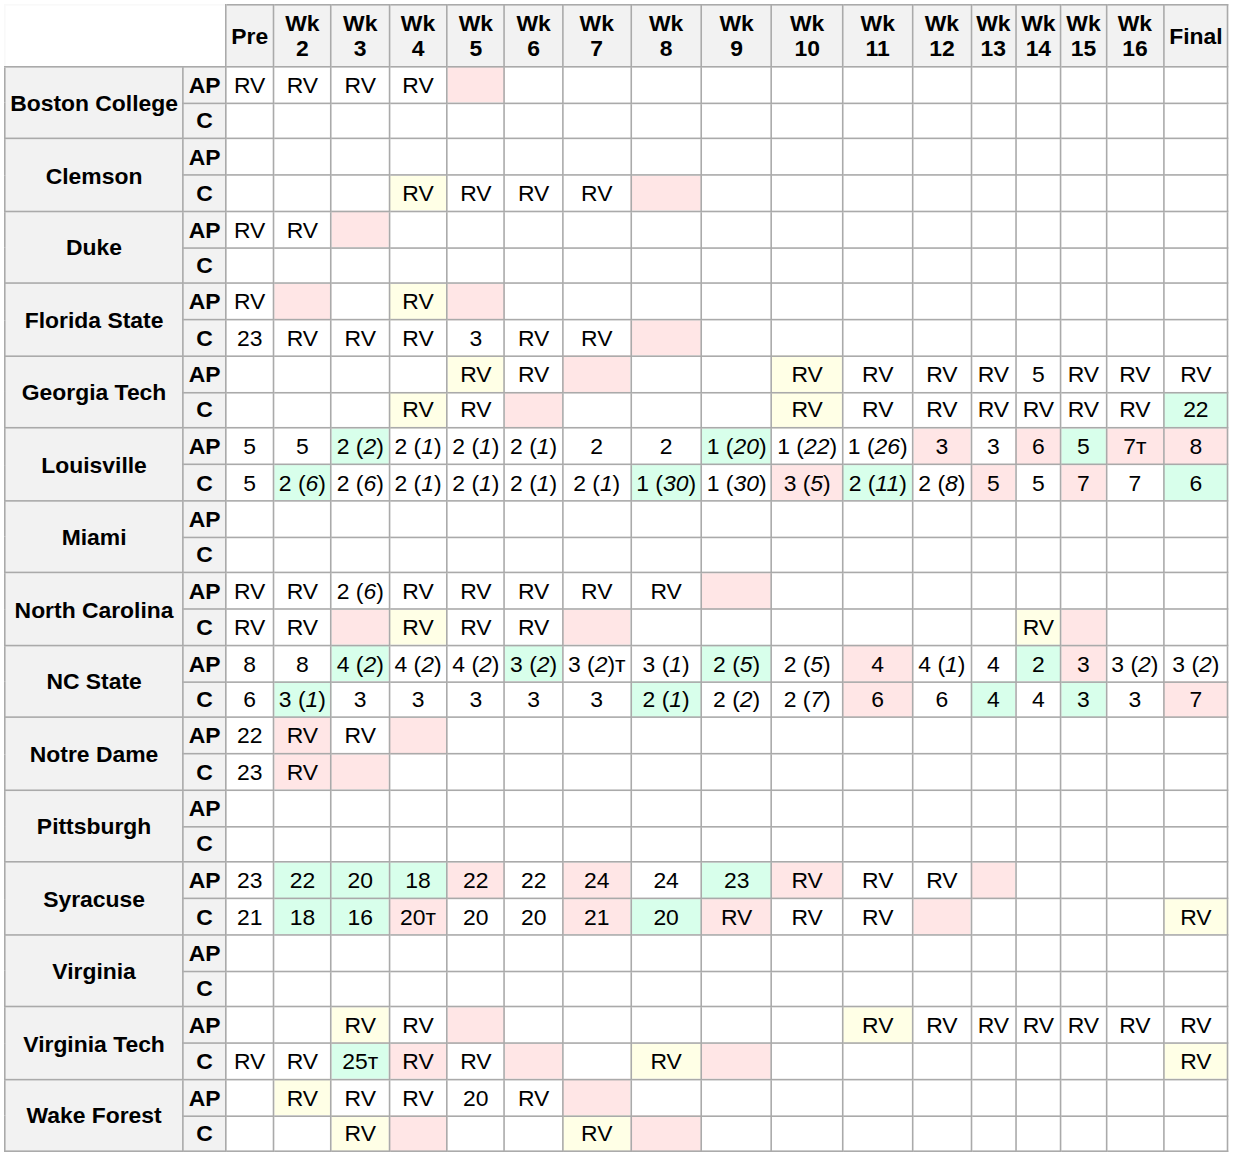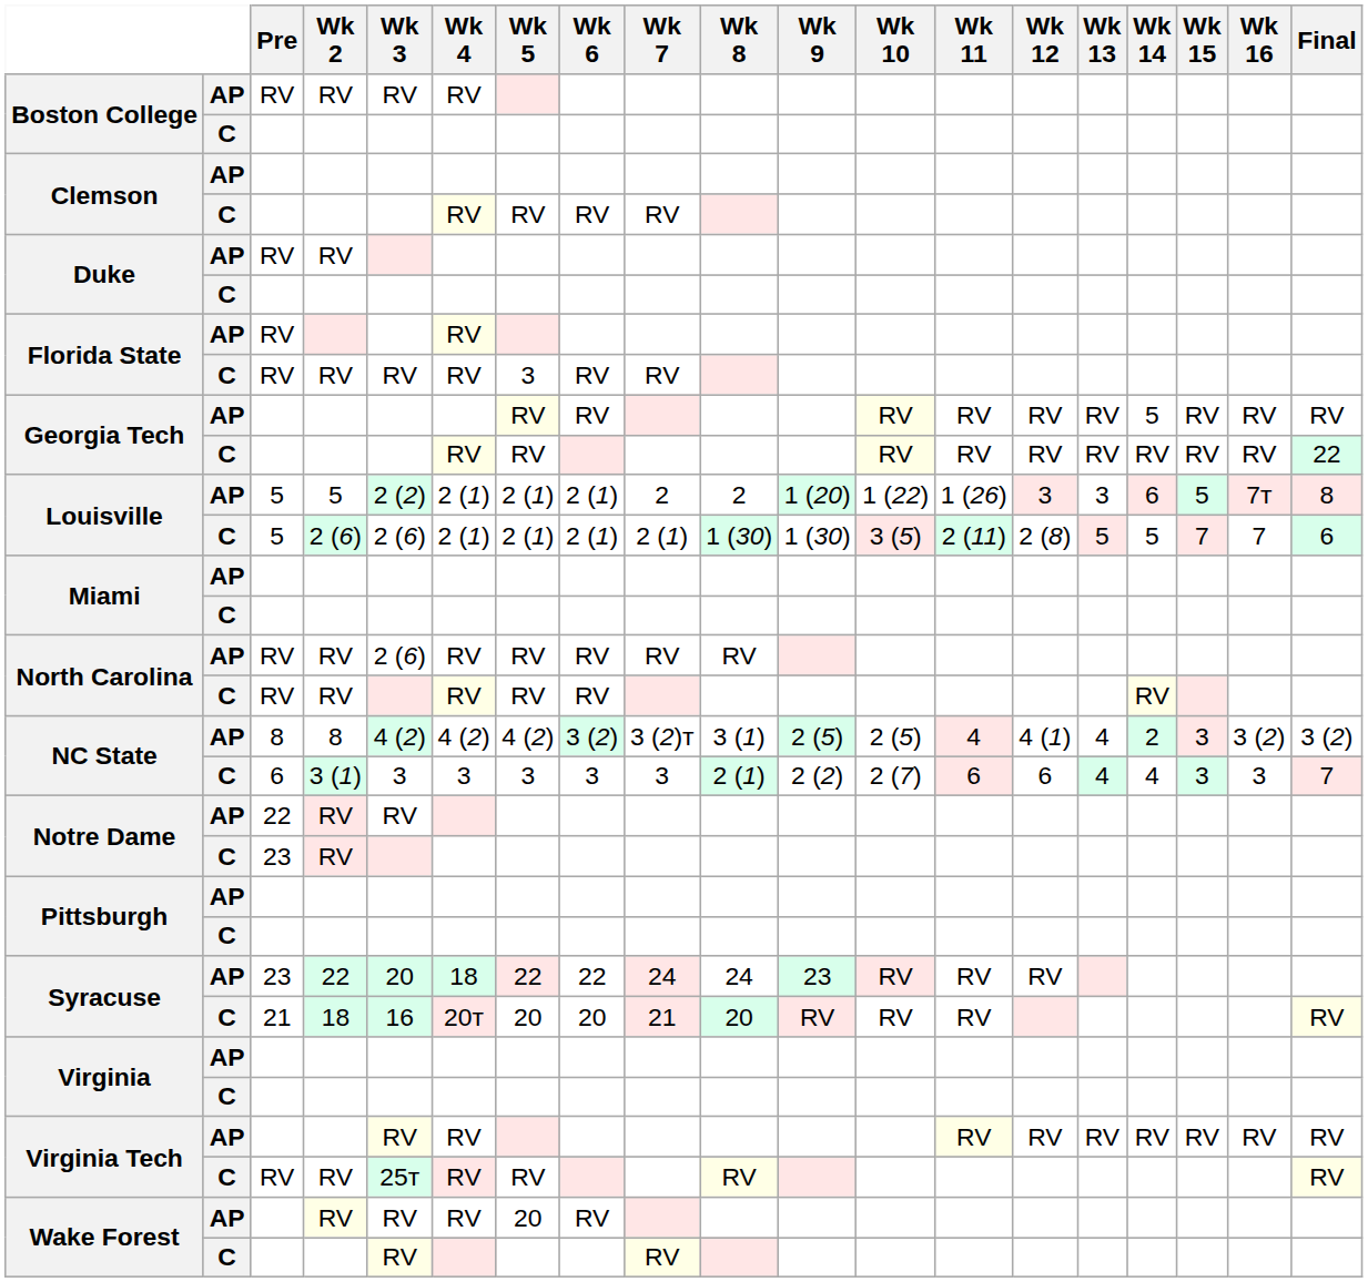Florida State / C | Pre: 23 -> RV
